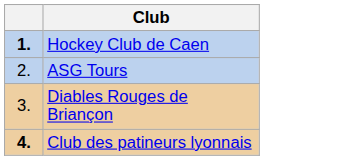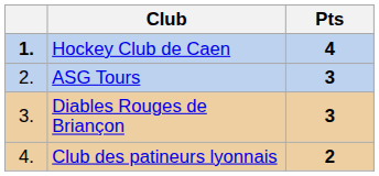+ column: Pts | 4 | 3 | 3 | 2
Club des patineurs lyonnais | column 1: bold -> normal
